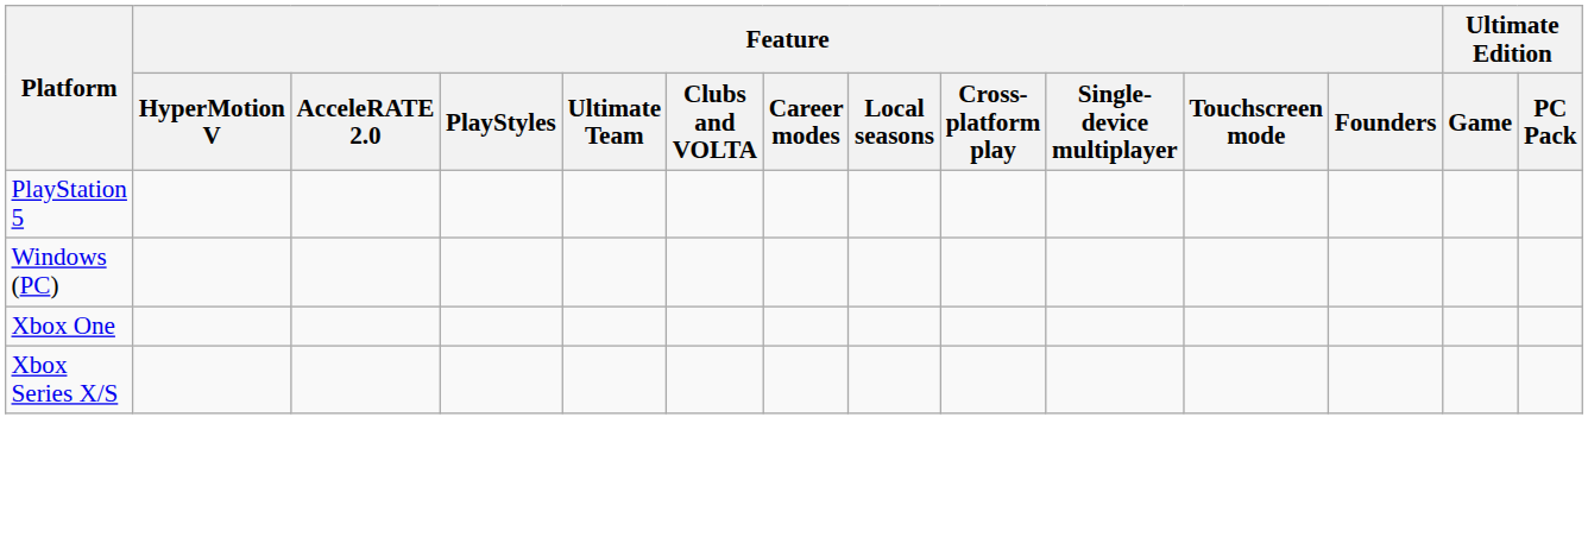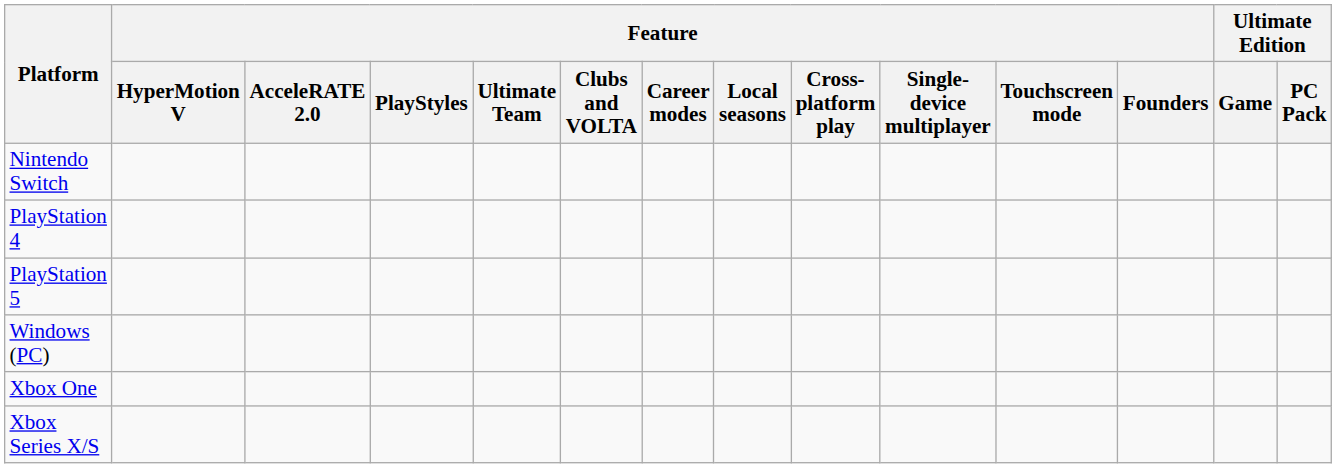+ row: Nintendo Switch
+ row: PlayStation 4
